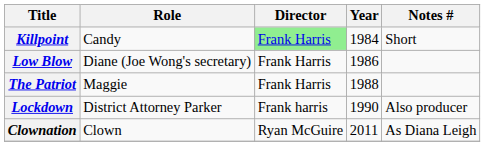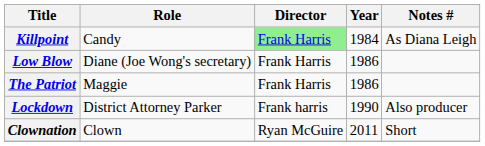Killpoint | Notes #: Short -> As Diana Leigh
The Patriot | Year: 1988 -> 1986
Clownation | Notes #: As Diana Leigh -> Short
